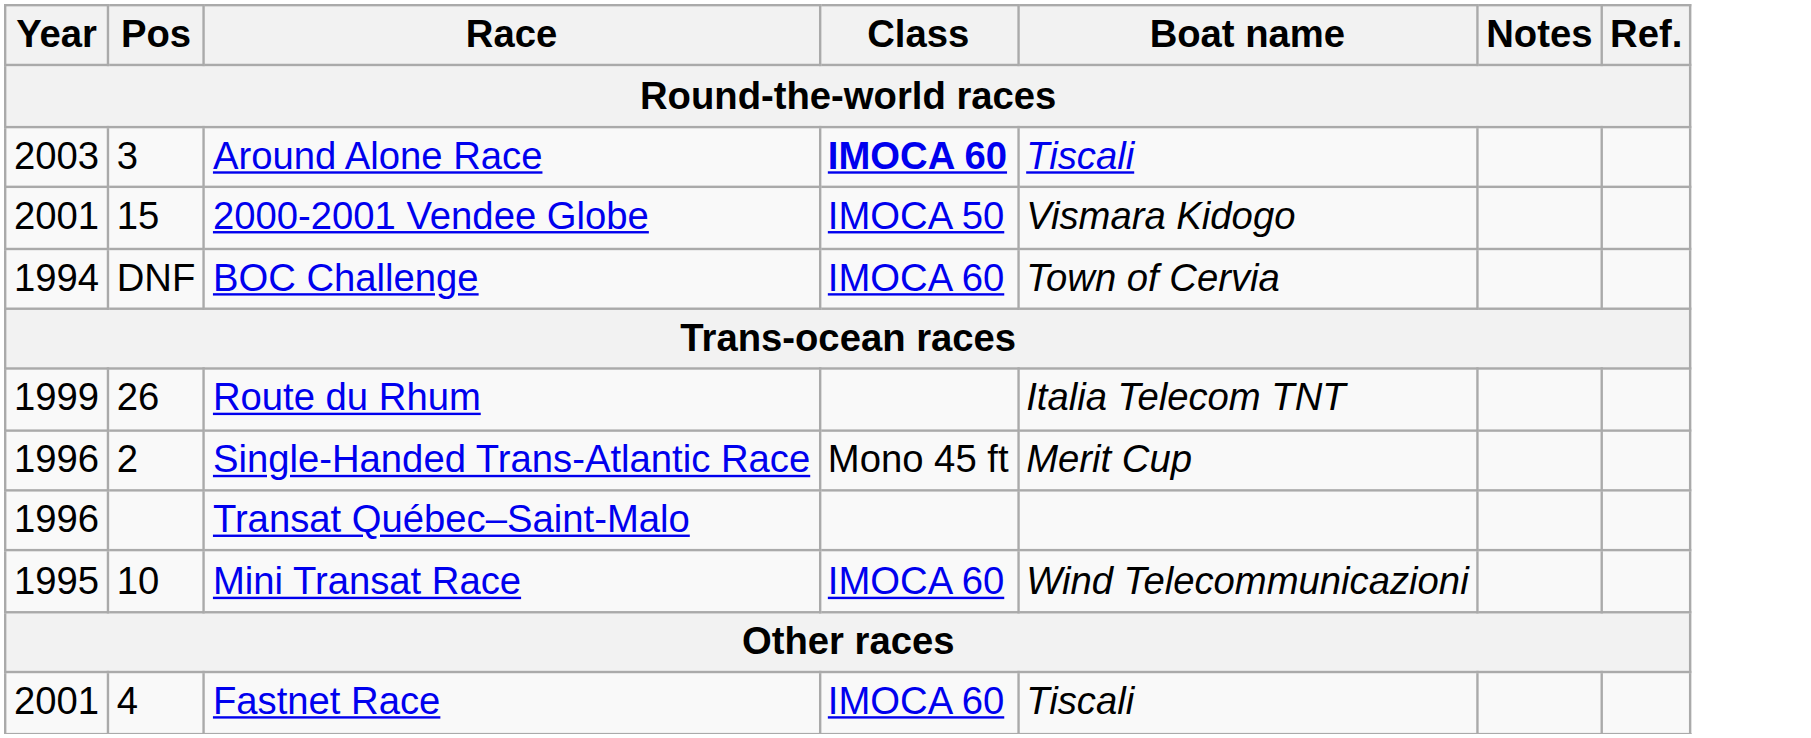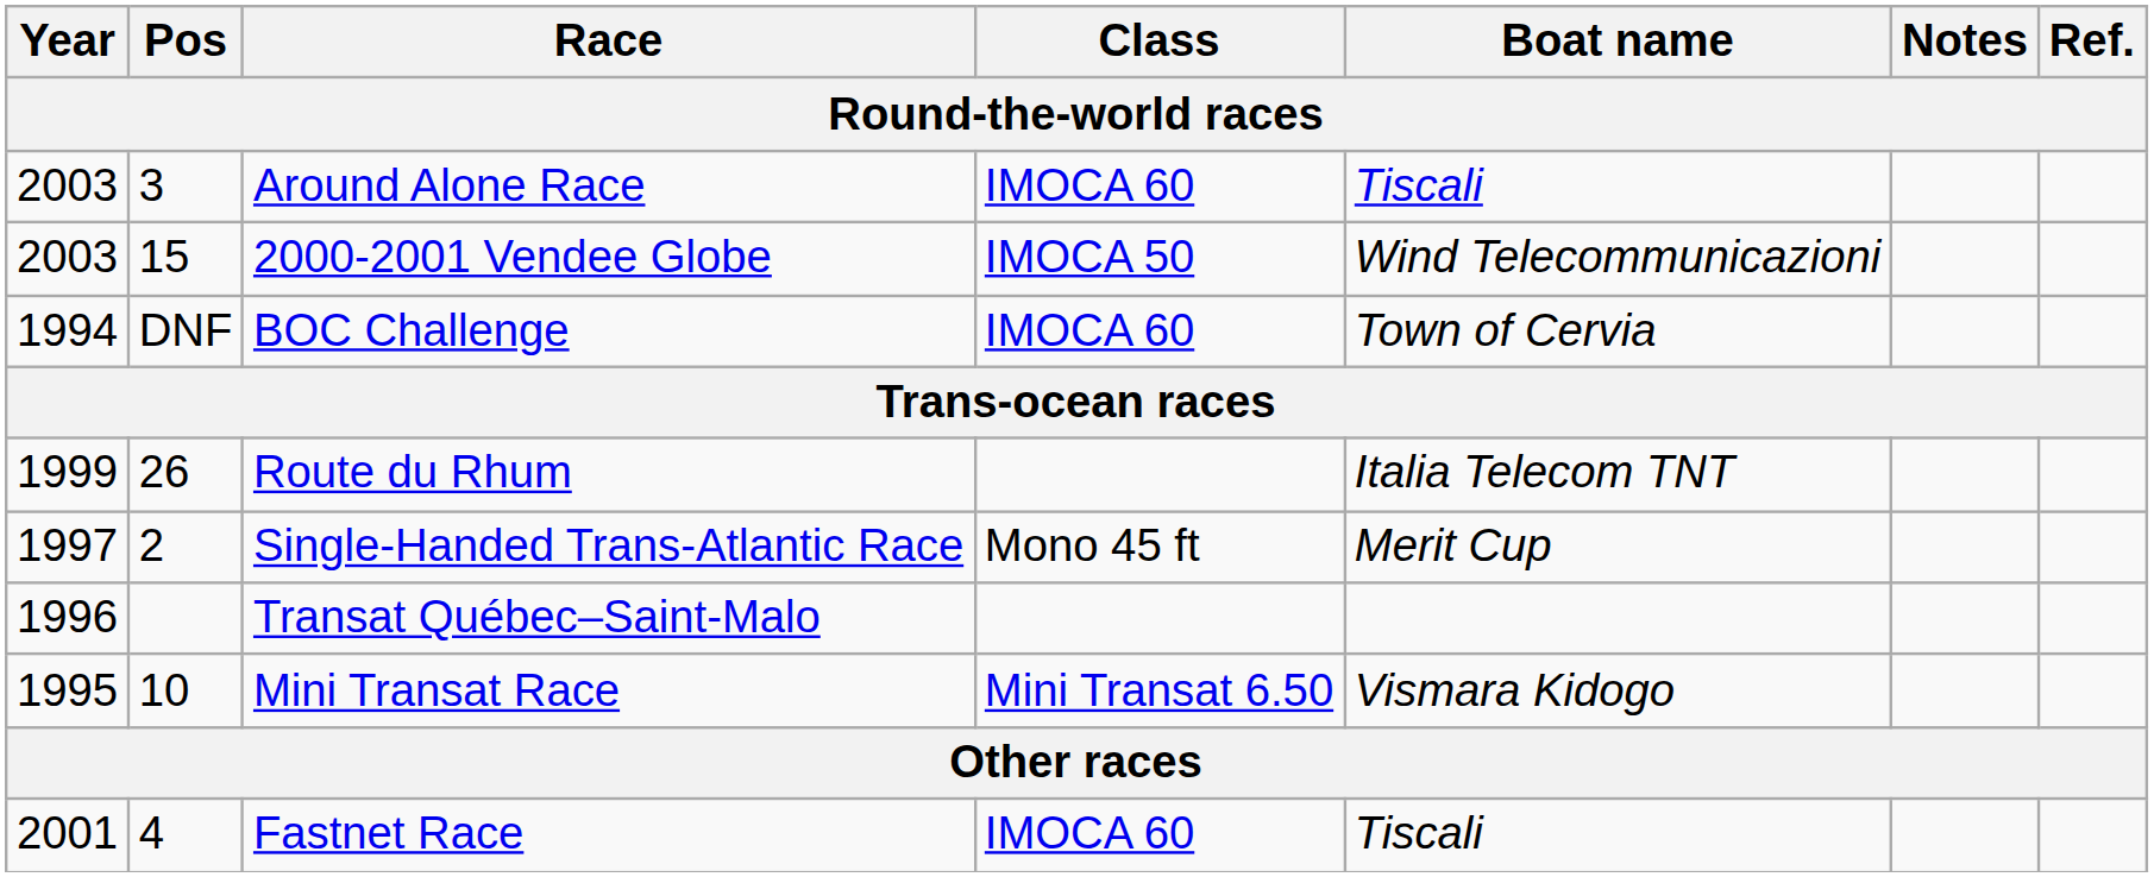Around Alone Race | Class: bold -> normal
2000-2001 Vendee Globe | Year: 2001 -> 2003
2000-2001 Vendee Globe | Boat name: Vismara Kidogo -> Wind Telecommunicazioni
Single-Handed Trans-Atlantic Race | Year: 1996 -> 1997
Mini Transat Race | Class: IMOCA 60 -> Mini Transat 6.50
Mini Transat Race | Boat name: Wind Telecommunicazioni -> Vismara Kidogo
